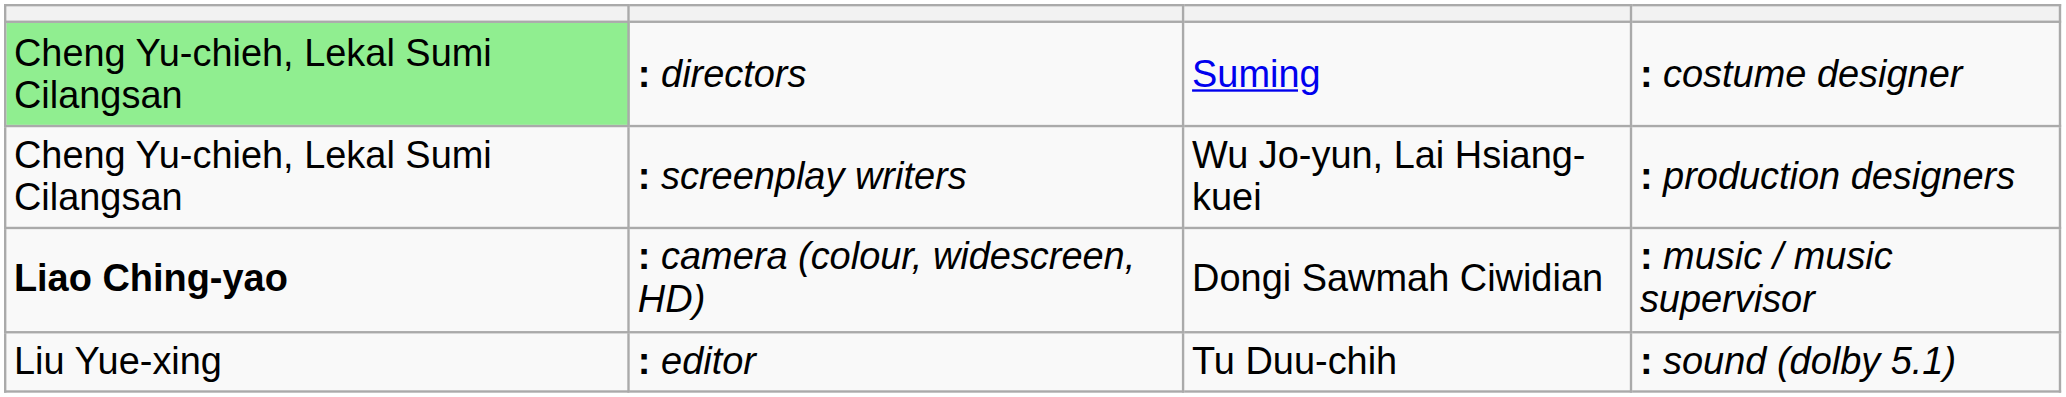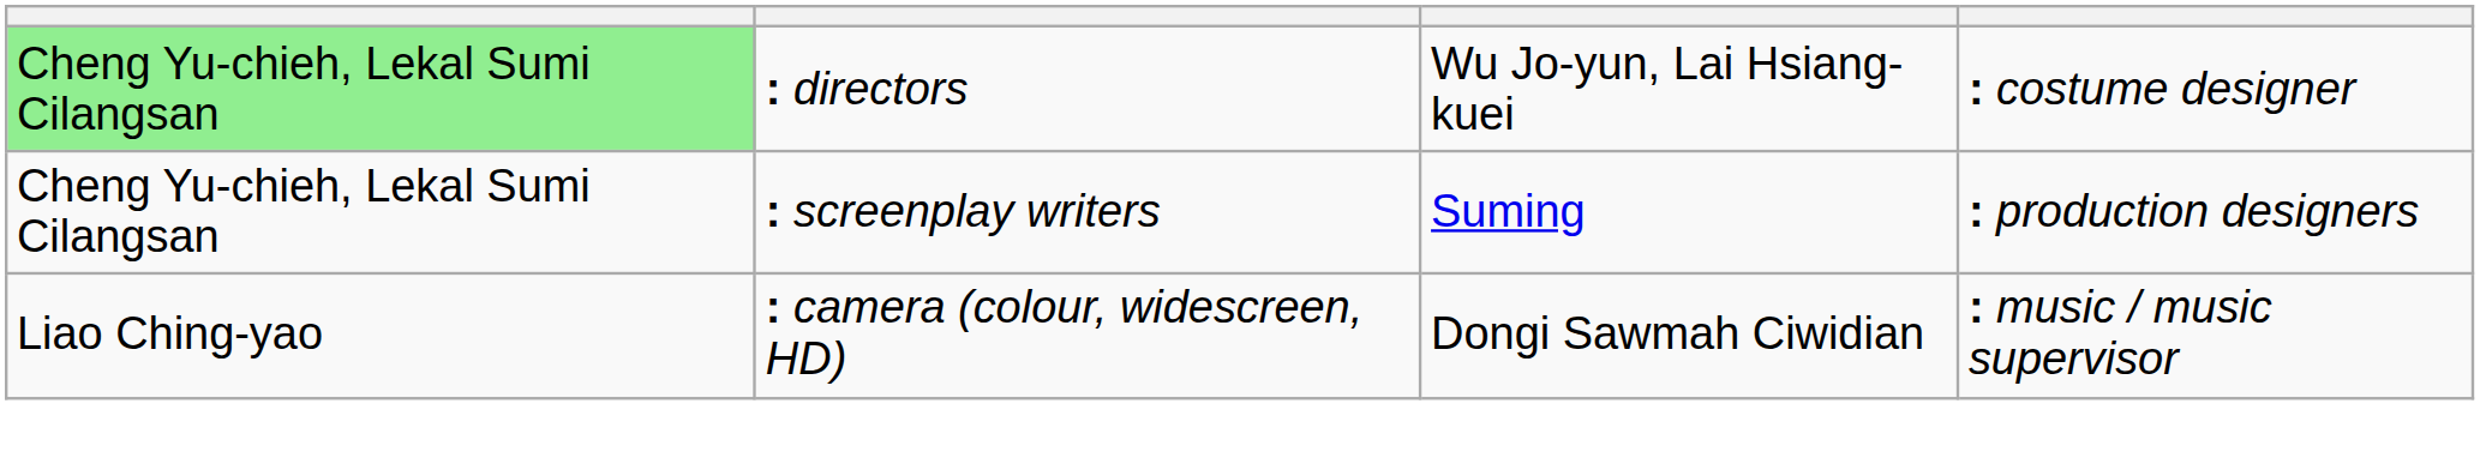: directors | column 3: Suming -> Wu Jo-yun, Lai Hsiang-kuei
: screenplay writers | column 3: Wu Jo-yun, Lai Hsiang-kuei -> Suming
: camera (colour, widescreen, HD) | column 1: bold -> normal
- row: Liu Yue-xing | : editor | Tu Duu-chih | : sound (dolby 5.1)
